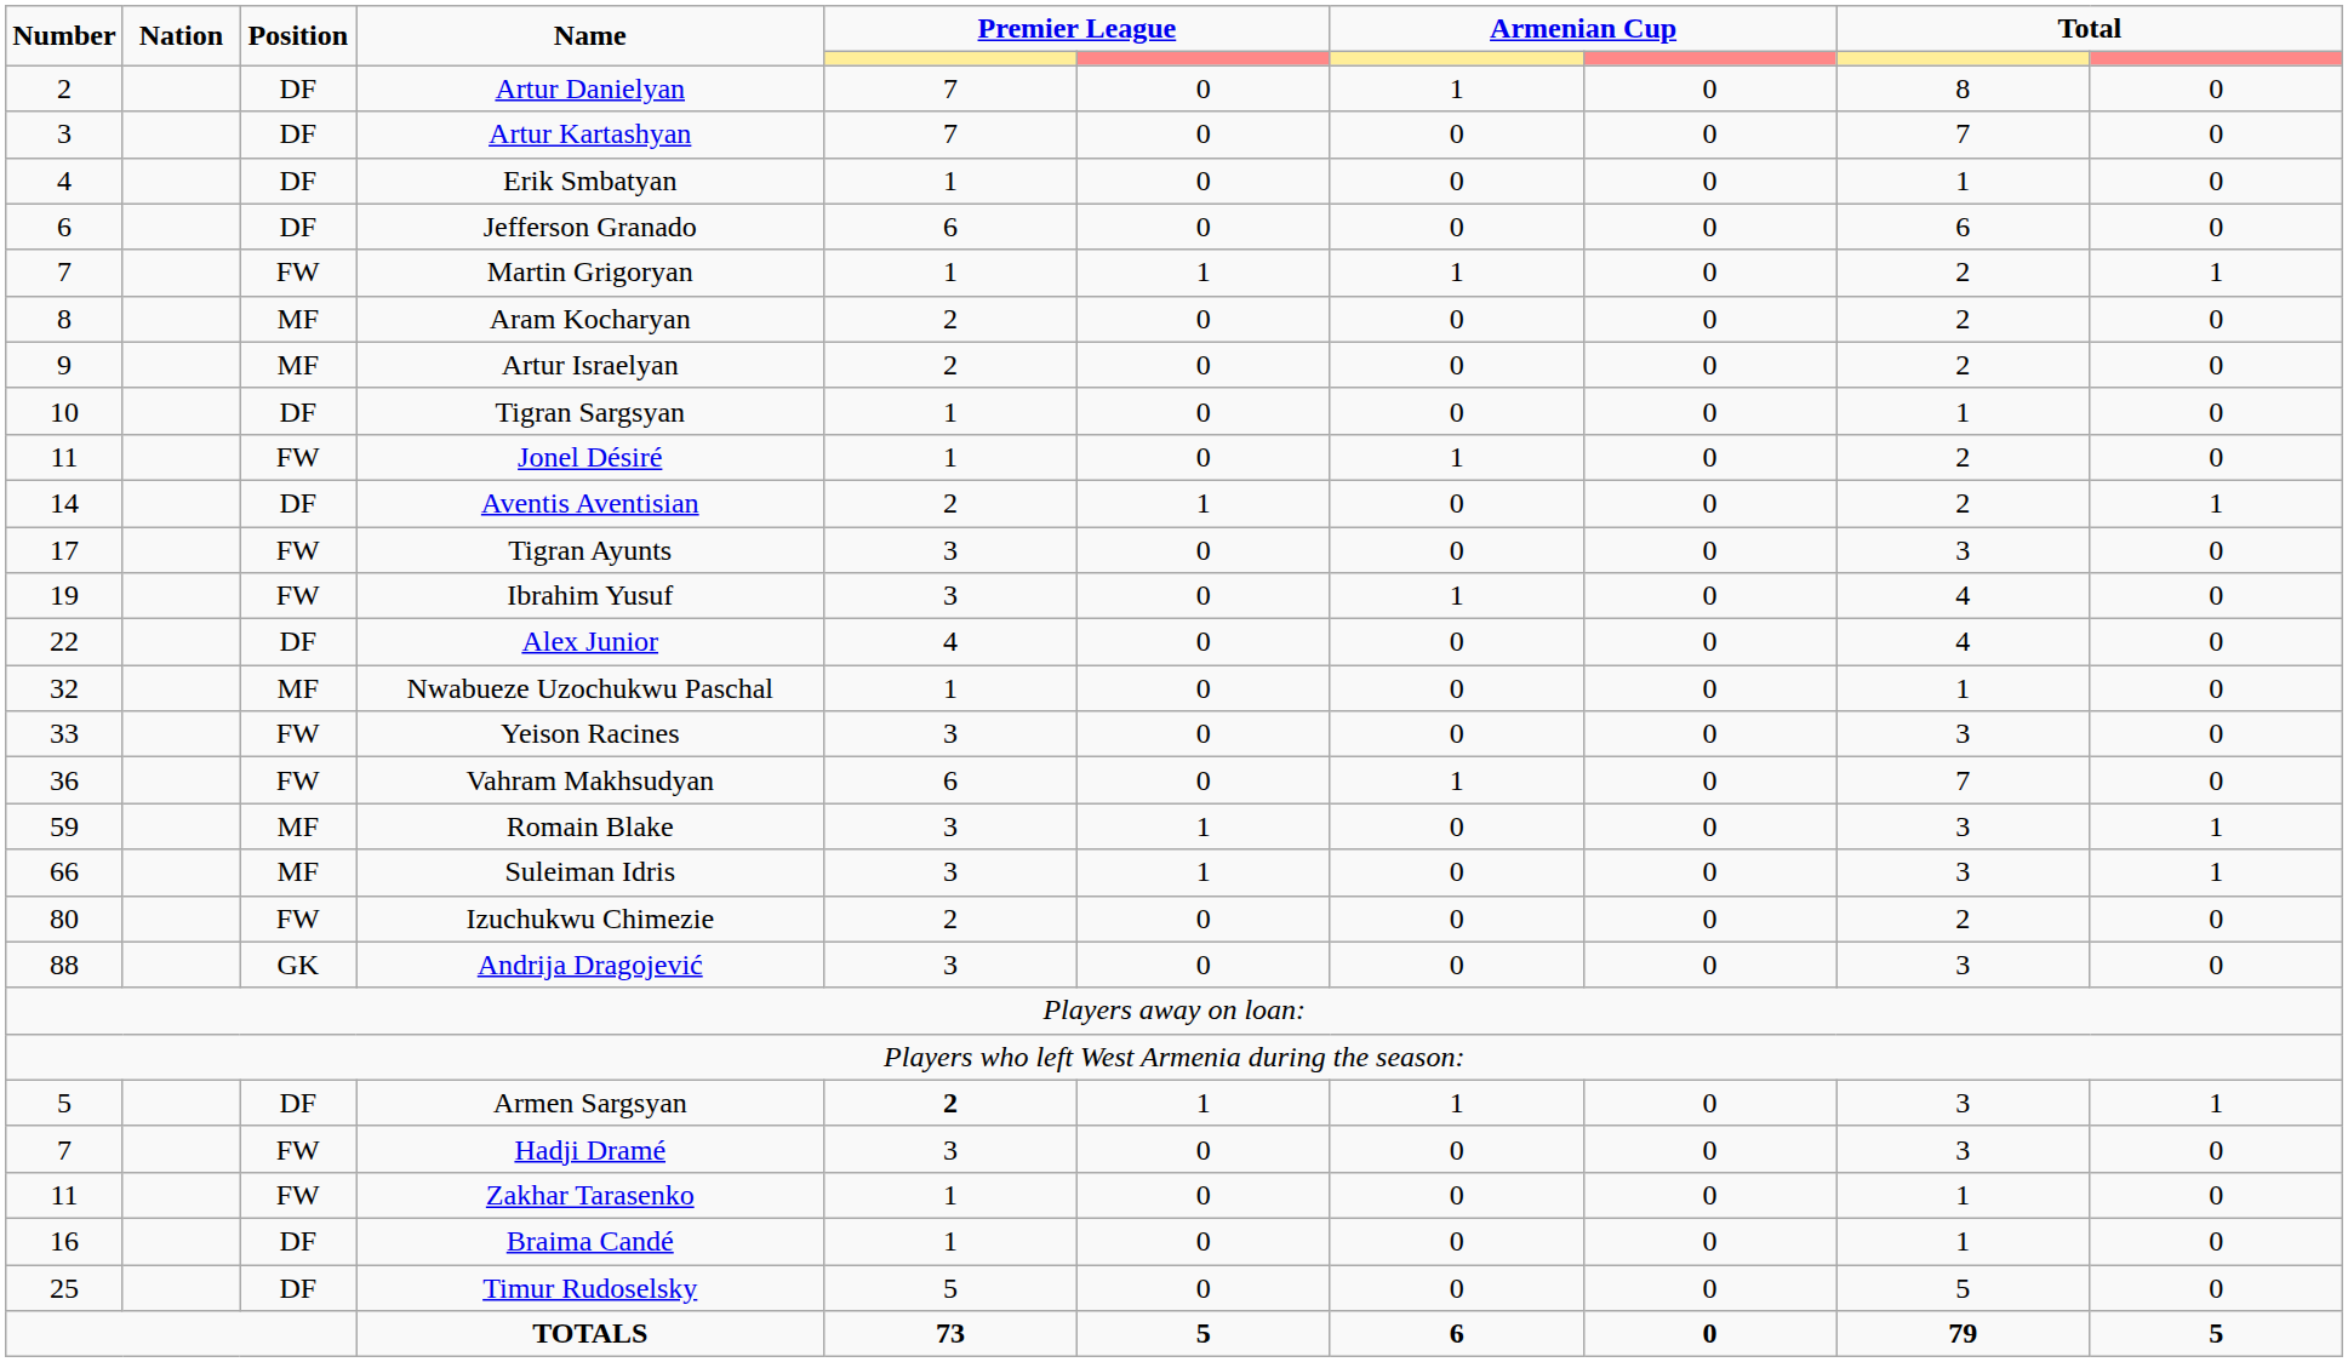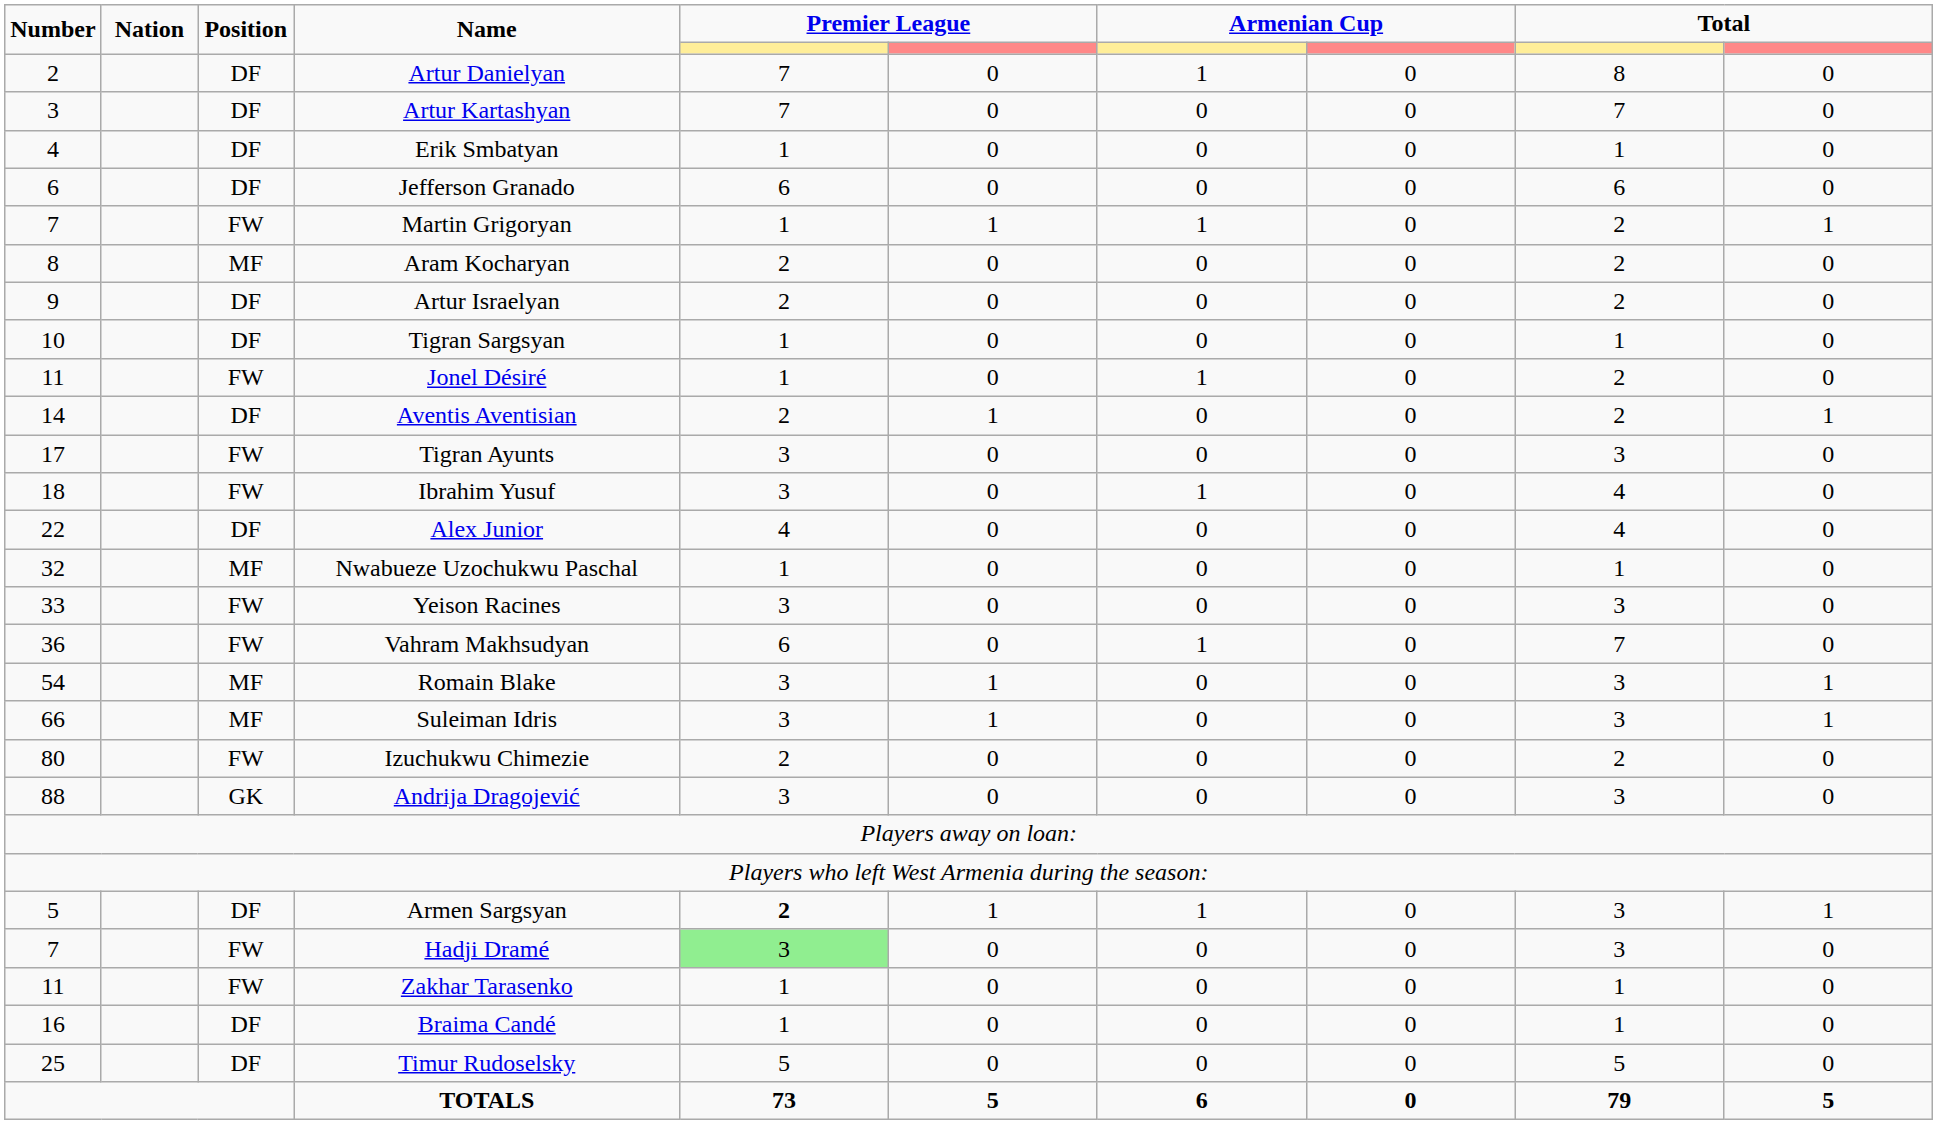Artur Israelyan | Position: MF -> DF
Ibrahim Yusuf | Number: 19 -> 18
Romain Blake | Number: 59 -> 54
Hadji Dramé | column 5: no background -> lightgreen background
